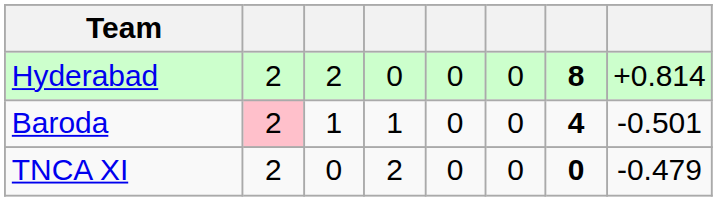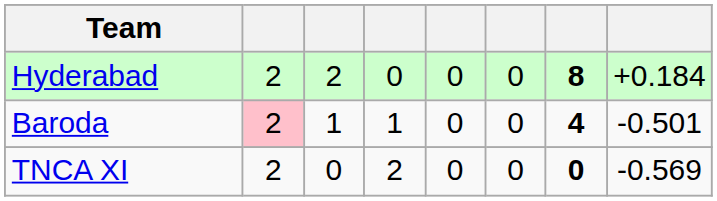Hyderabad | column 8: +0.814 -> +0.184
TNCA XI | column 8: -0.479 -> -0.569
